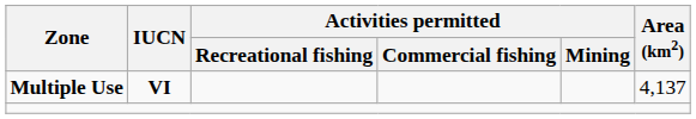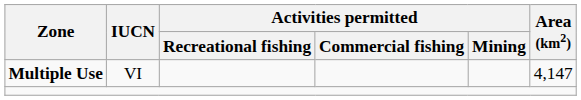Multiple Use | IUCN: bold -> normal
Multiple Use | Area (km2): 4,137 -> 4,147
